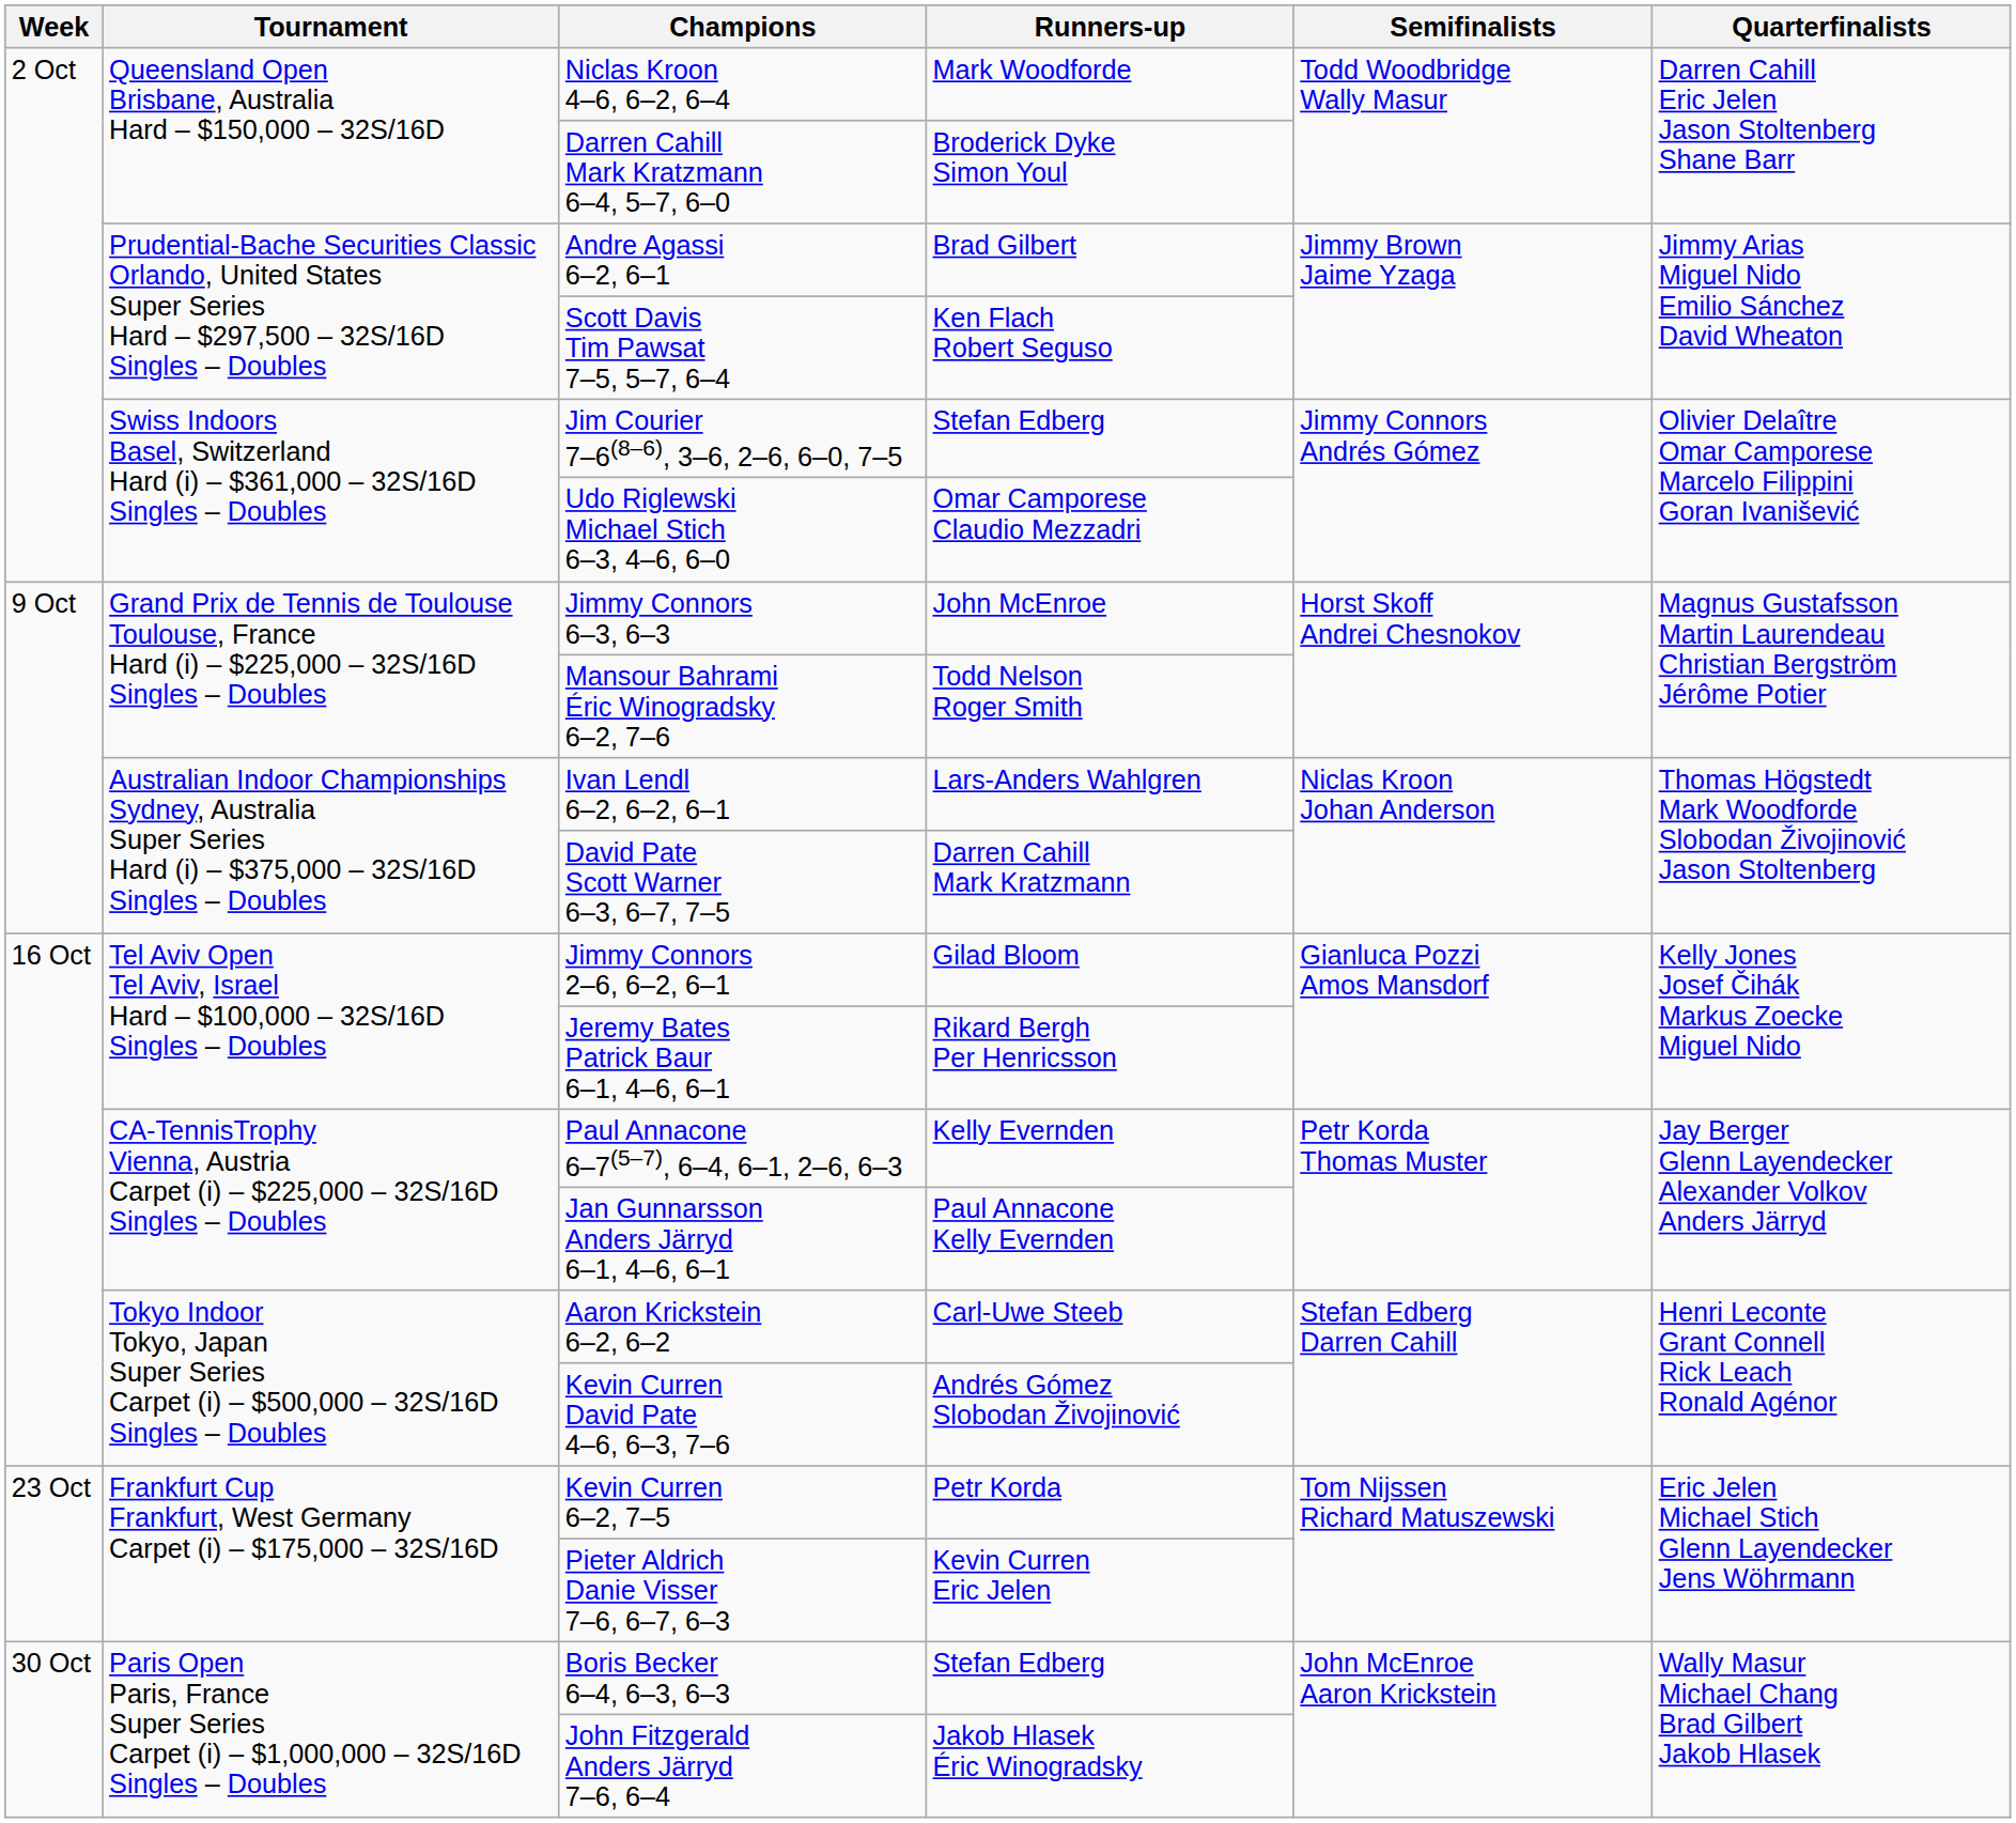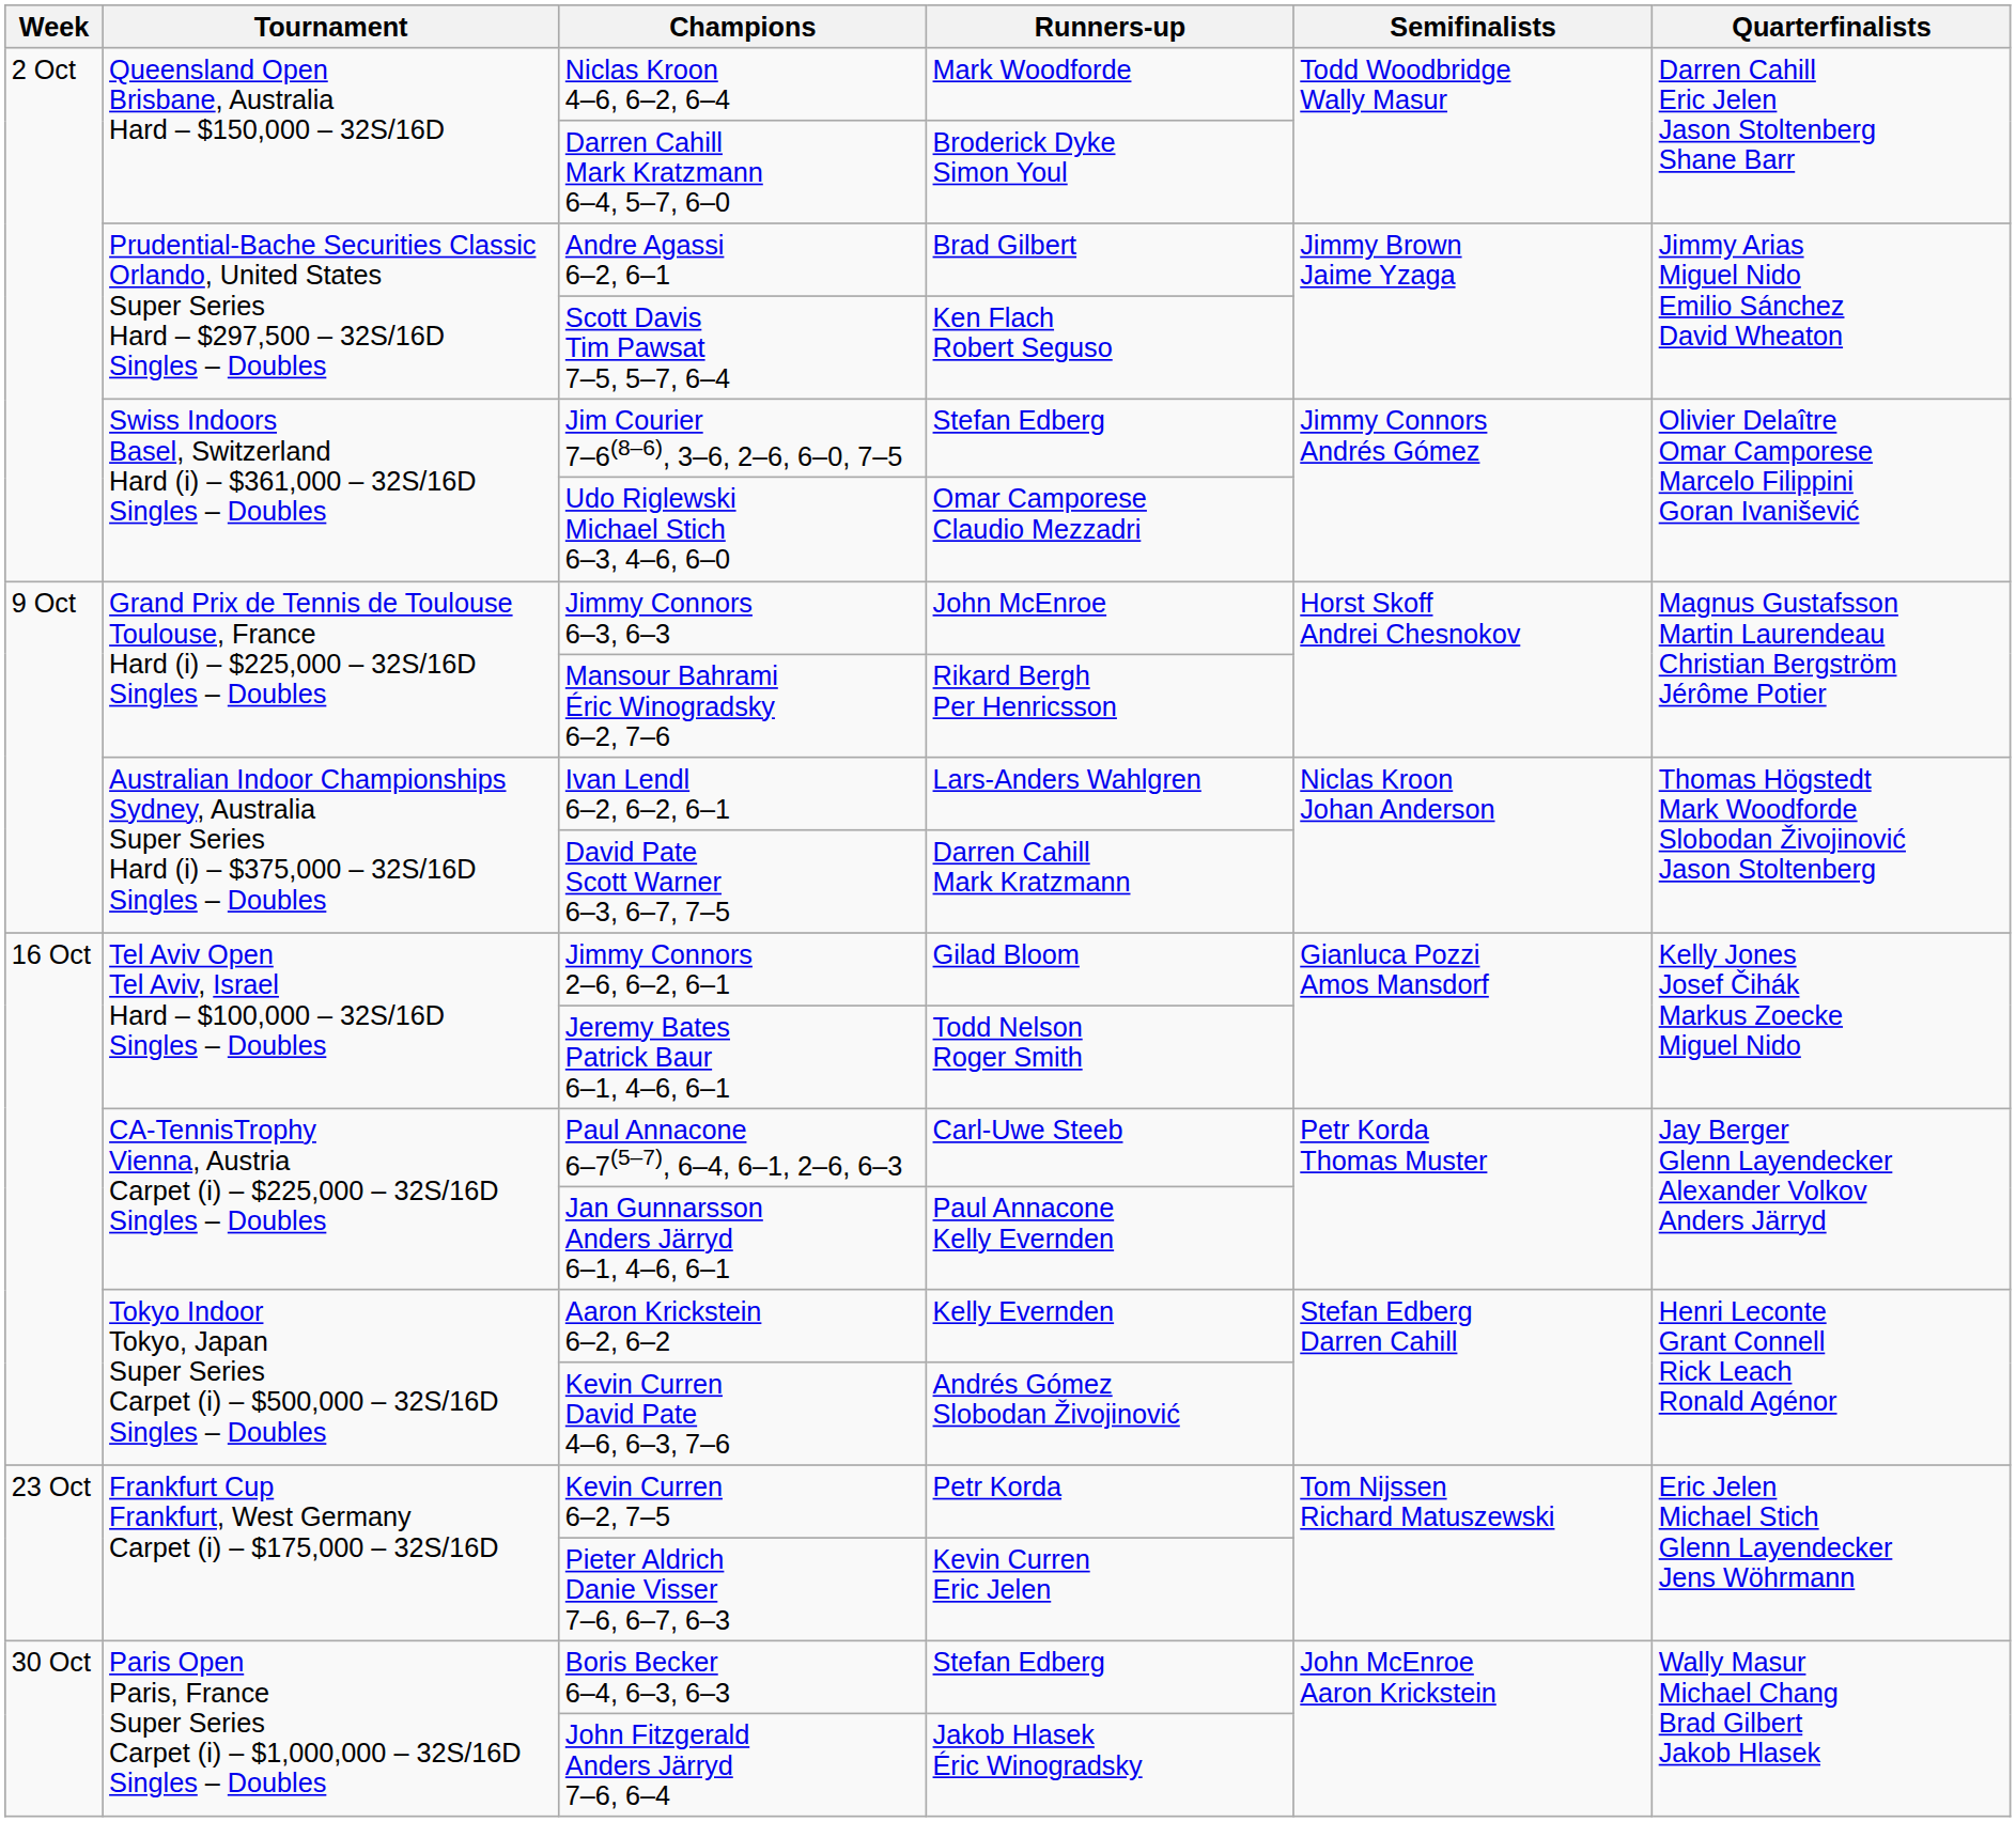Mansour Bahrami Éric Winogradsky 6–2, 7–6 | Runners-up: Todd Nelson Roger Smith -> Rikard Bergh Per Henricsson
Jeremy Bates Patrick Baur 6–1, 4–6, 6–1 | Runners-up: Rikard Bergh Per Henricsson -> Todd Nelson Roger Smith
Paul Annacone 6–7(5–7), 6–4, 6–1, 2–6, 6–3 | Runners-up: Kelly Evernden -> Carl-Uwe Steeb
Aaron Krickstein 6–2, 6–2 | Runners-up: Carl-Uwe Steeb -> Kelly Evernden
